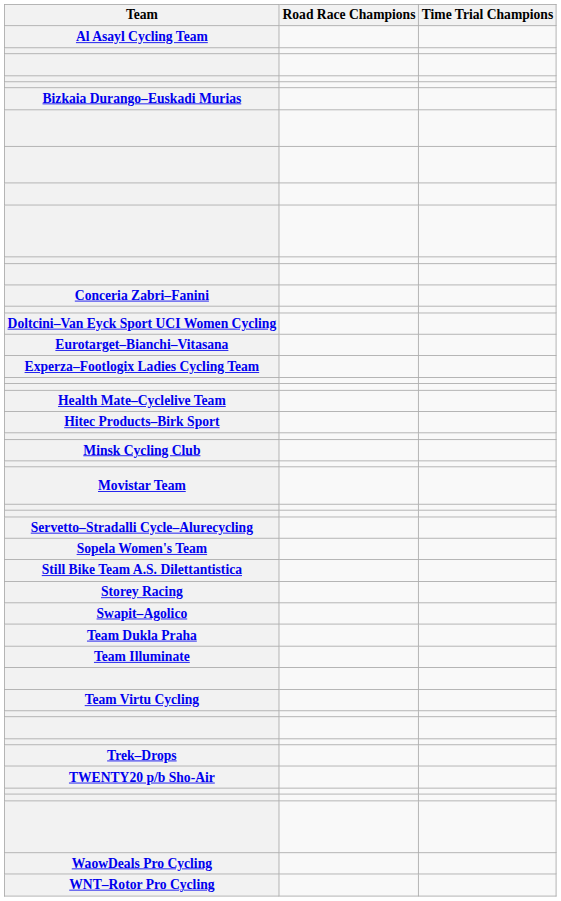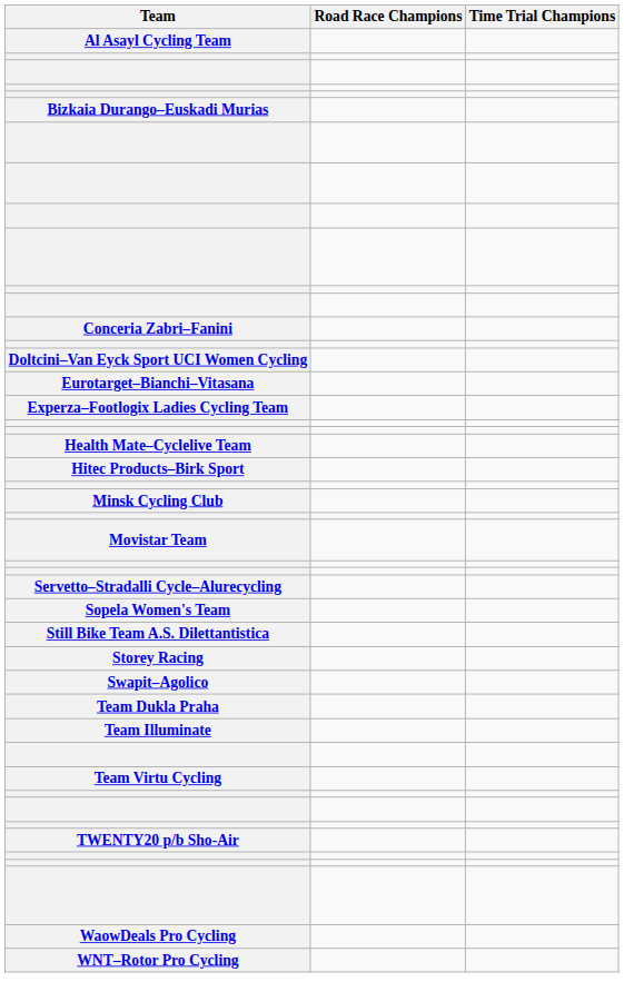- row: Trek–Drops
